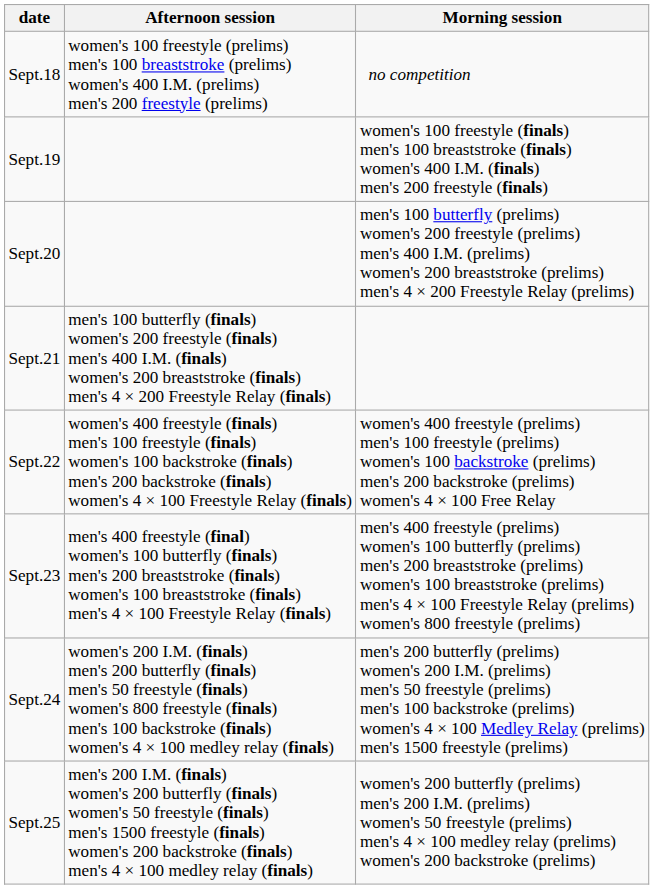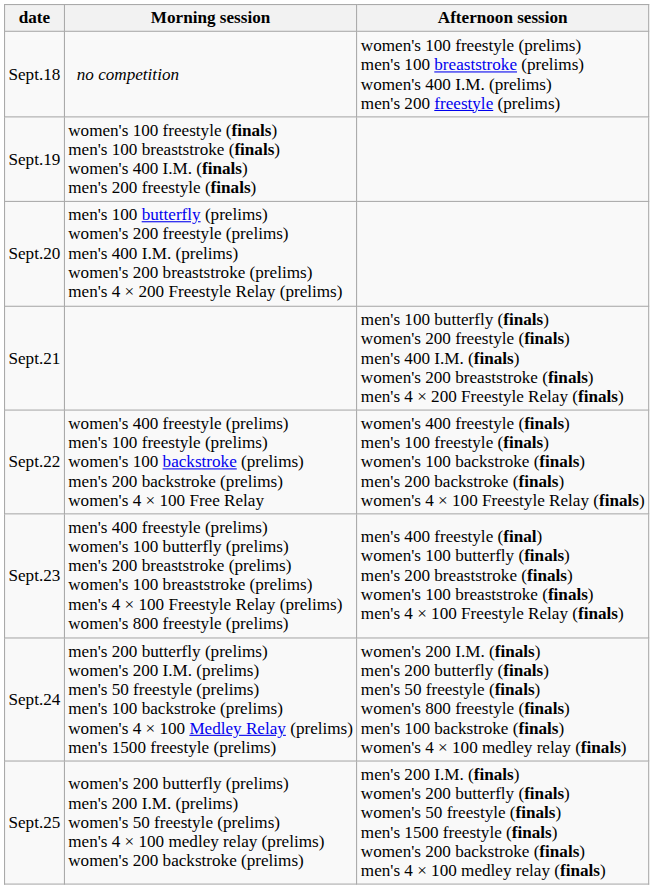columns swapped: Morning session <-> Afternoon session
